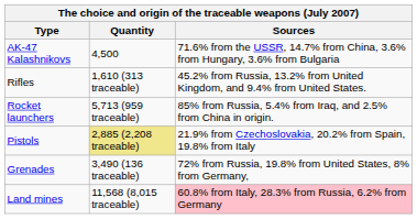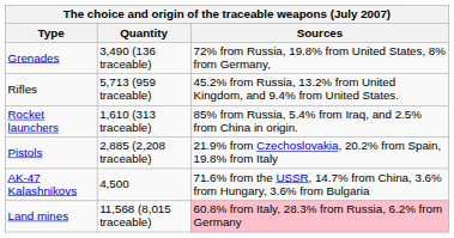rows swapped: AK-47 Kalashnikovs <-> Grenades
Rifles | Quantity: 1,610 (313 traceable) -> 5,713 (959 traceable)
Rocket launchers | Quantity: 5,713 (959 traceable) -> 1,610 (313 traceable)
Pistols | Quantity: khaki background -> no background
